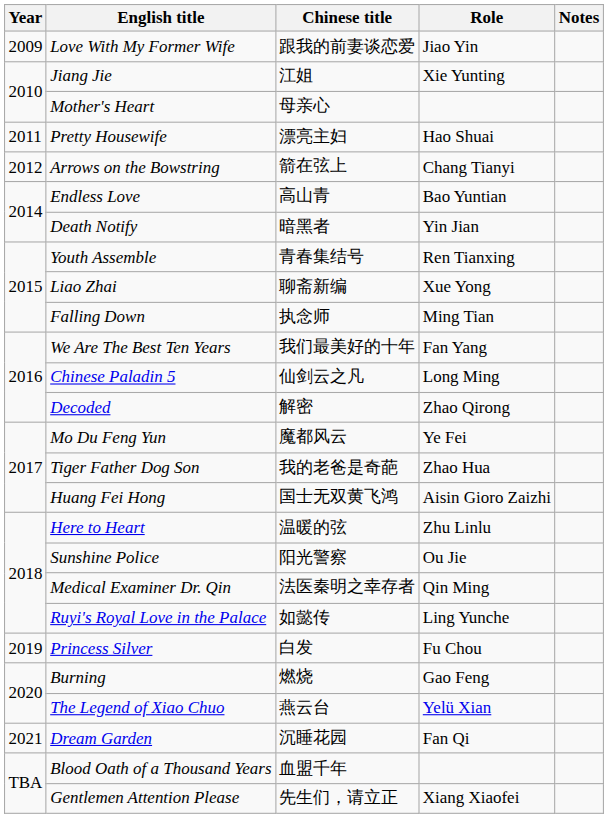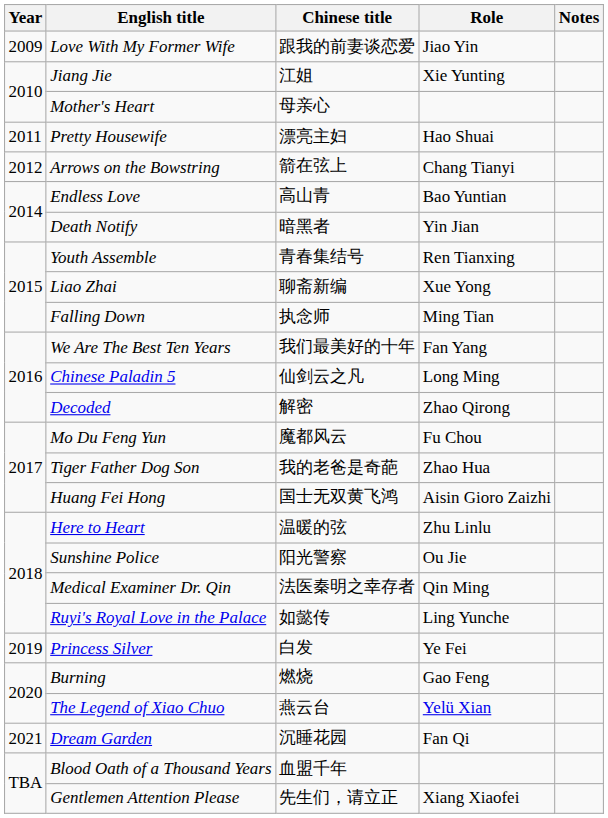Mo Du Feng Yun | Role: Ye Fei -> Fu Chou
Princess Silver | Role: Fu Chou -> Ye Fei
